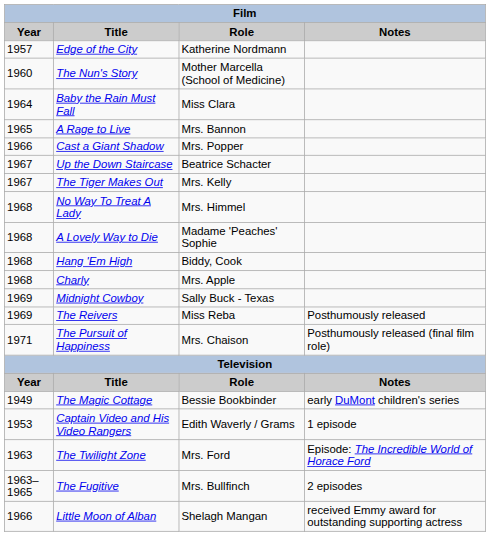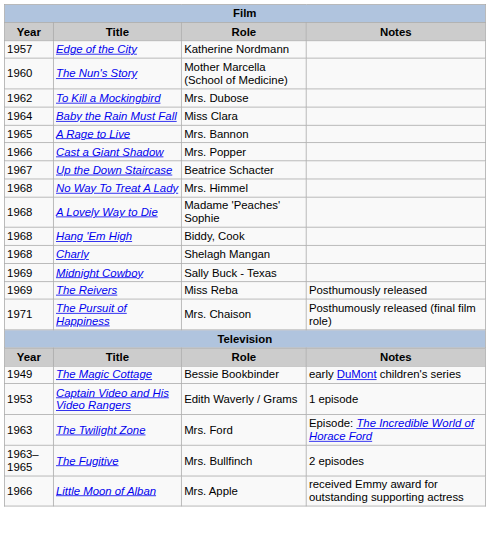+ row: 1962 | To Kill a Mockingbird | Mrs. Dubose
- row: 1967 | The Tiger Makes Out | Mrs. Kelly
Charly | Role: Mrs. Apple -> Shelagh Mangan
Little Moon of Alban | Role: Shelagh Mangan -> Mrs. Apple
